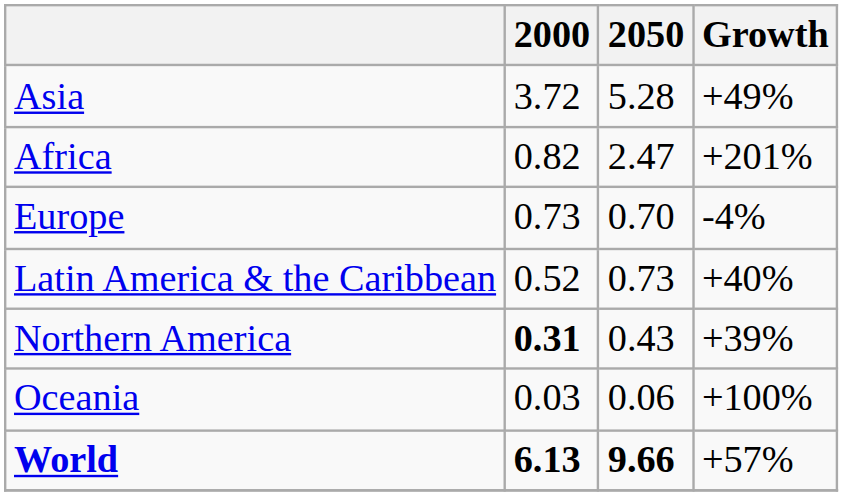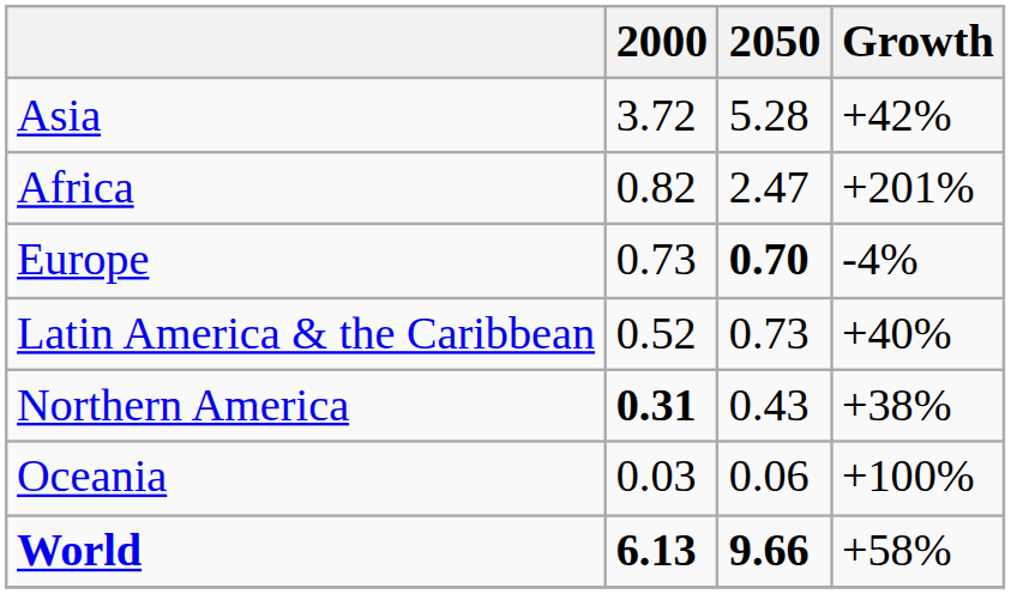Asia | Growth: +49% -> +42%
Europe | 2050: normal -> bold
Northern America | Growth: +39% -> +38%
World | Growth: +57% -> +58%
